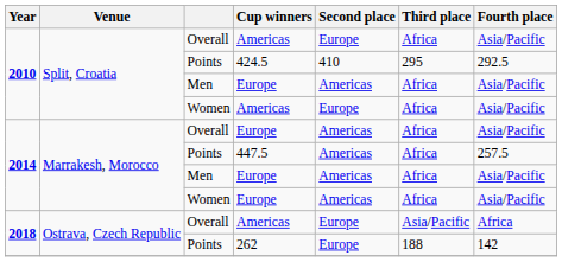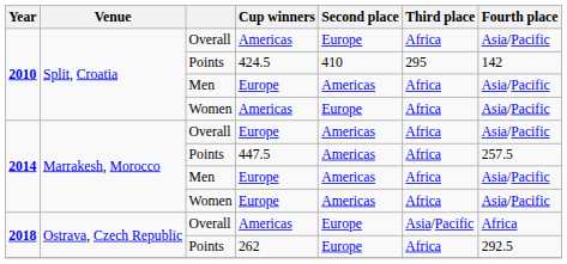424.5 | Fourth place: 292.5 -> 142
262 | Third place: 188 -> Africa
262 | Fourth place: 142 -> 292.5
